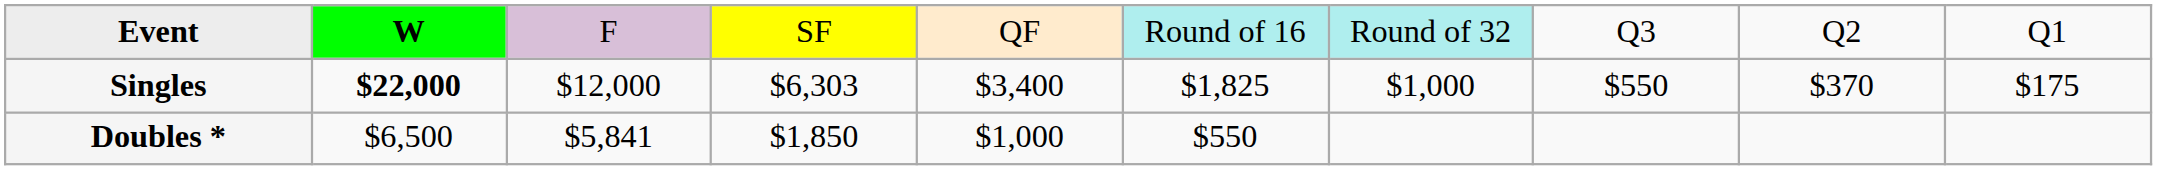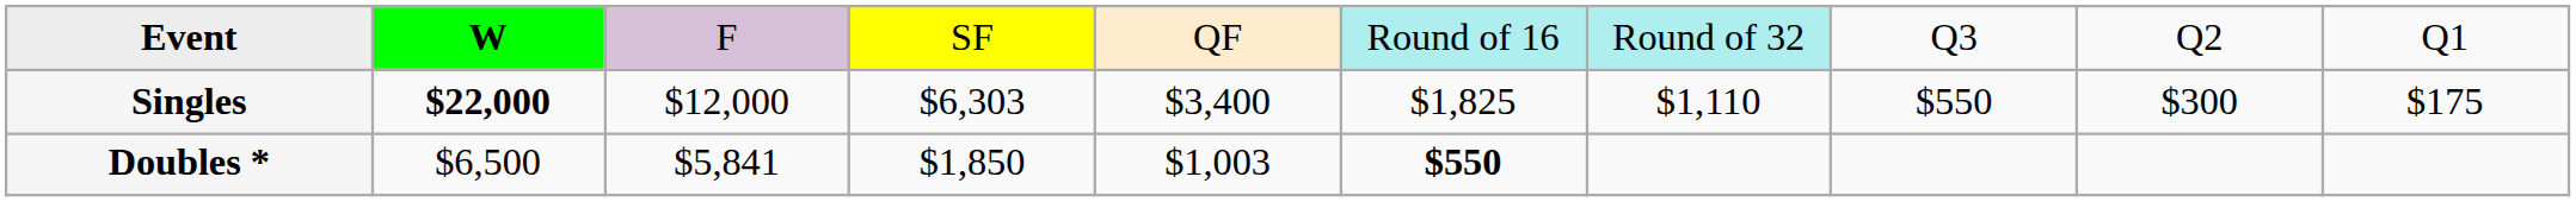Singles | column 7: $1,000 -> $1,110
Singles | column 9: $370 -> $300
Doubles * | column 5: $1,000 -> $1,003
Doubles * | column 6: normal -> bold
